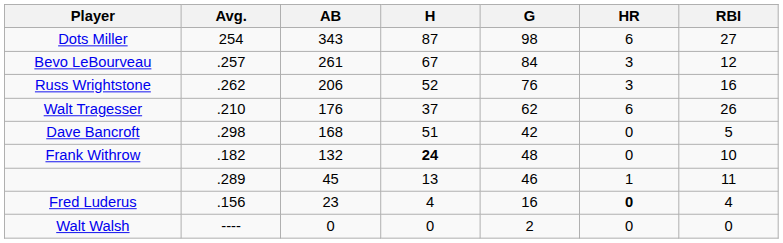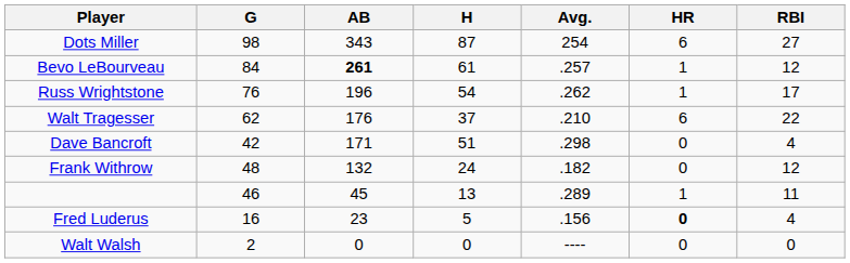columns swapped: G <-> Avg.
Bevo LeBourveau | AB: normal -> bold
Bevo LeBourveau | H: 67 -> 61
Bevo LeBourveau | HR: 3 -> 1
Russ Wrightstone | AB: 206 -> 196
Russ Wrightstone | H: 52 -> 54
Russ Wrightstone | HR: 3 -> 1
Russ Wrightstone | RBI: 16 -> 17
Walt Tragesser | RBI: 26 -> 22
Dave Bancroft | AB: 168 -> 171
Dave Bancroft | RBI: 5 -> 4
Frank Withrow | H: bold -> normal
Frank Withrow | RBI: 10 -> 12
Fred Luderus | H: 4 -> 5
